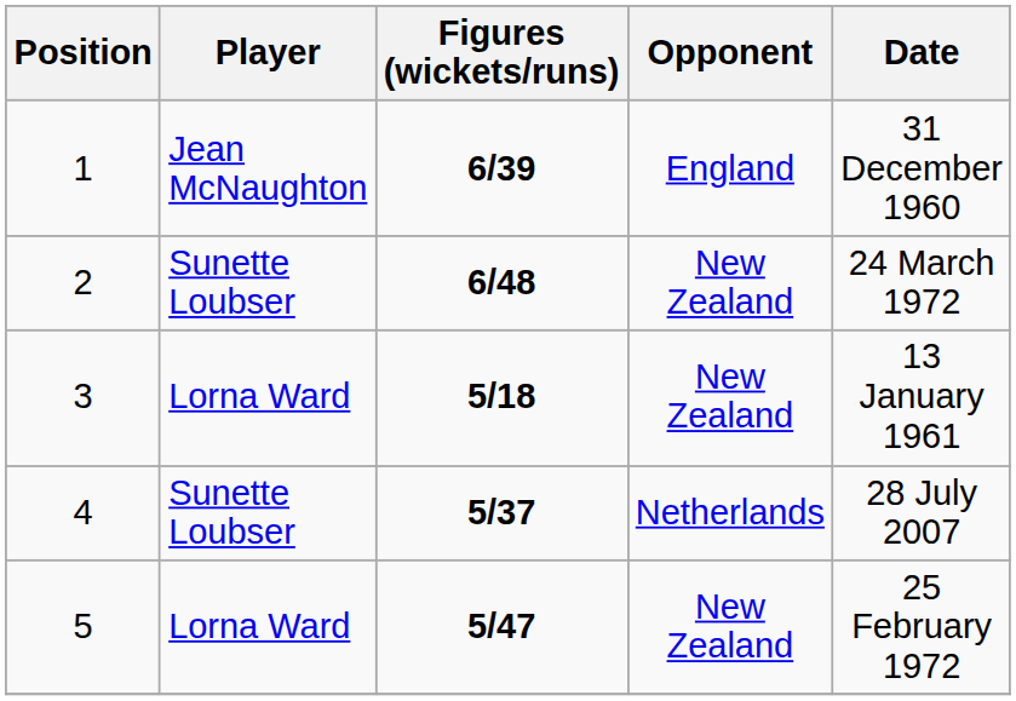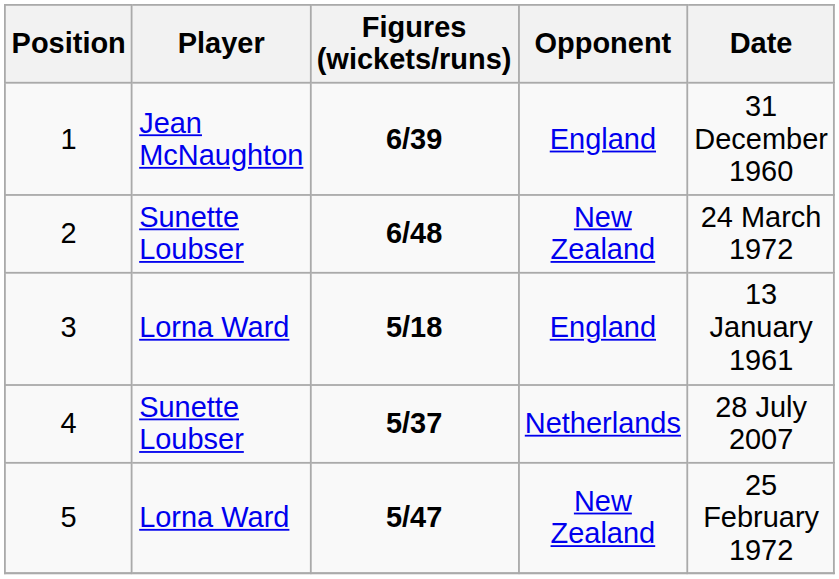3 | Opponent: New Zealand -> England
